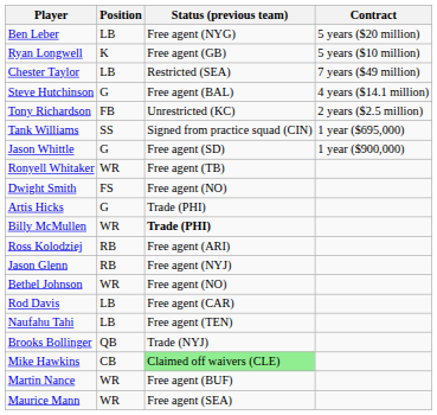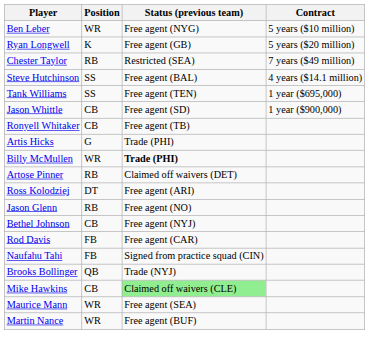Ben Leber | Position: LB -> WR
Ben Leber | Contract: 5 years ($20 million) -> 5 years ($10 million)
Ryan Longwell | Contract: 5 years ($10 million) -> 5 years ($20 million)
Chester Taylor | Position: LB -> RB
Steve Hutchinson | Position: G -> SS
- row: Tony Richardson | FB | Unrestricted (KC) | 2 years ($2.5 million)
Tank Williams | Status (previous team): Signed from practice squad (CIN) -> Free agent (TEN)
Jason Whittle | Position: G -> CB
Ronyell Whitaker | Position: WR -> CB
- row: Dwight Smith | FS | Free agent (NO)
+ row: Artose Pinner | RB | Claimed off waivers (DET)
Ross Kolodziej | Position: RB -> DT
Jason Glenn | Status (previous team): Free agent (NYJ) -> Free agent (NO)
Bethel Johnson | Position: WR -> CB
Bethel Johnson | Status (previous team): Free agent (NO) -> Free agent (NYJ)
Rod Davis | Position: LB -> FB
Naufahu Tahi | Position: LB -> FB
Naufahu Tahi | Status (previous team): Free agent (TEN) -> Signed from practice squad (CIN)
rows swapped: Martin Nance <-> Maurice Mann
